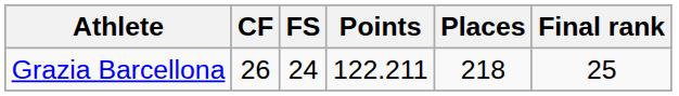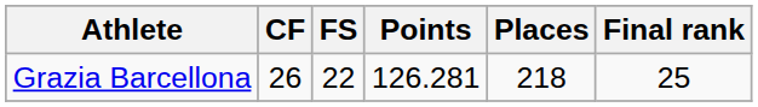Grazia Barcellona | FS: 24 -> 22
Grazia Barcellona | Points: 122.211 -> 126.281
